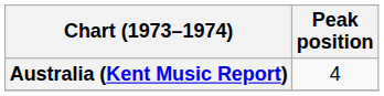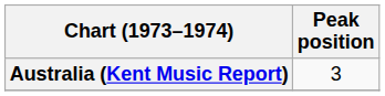Australia (Kent Music Report) | Peak position: 4 -> 3
